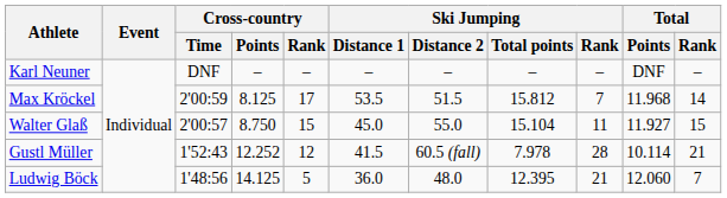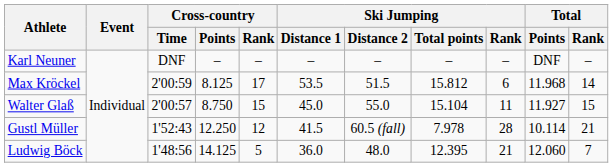Max Kröckel | Ski Jumping / Rank: 7 -> 6
Gustl Müller | Cross-country / Points: 12.252 -> 12.250
